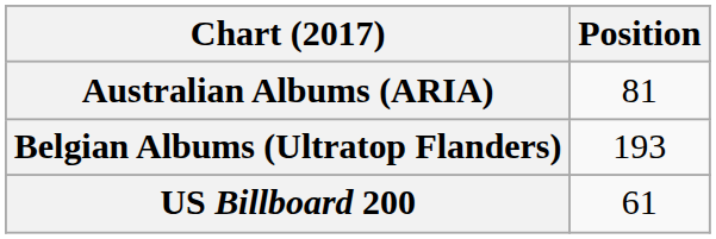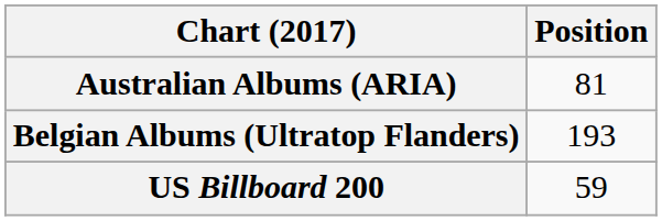US Billboard 200 | Position: 61 -> 59
